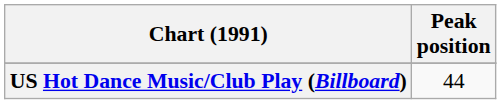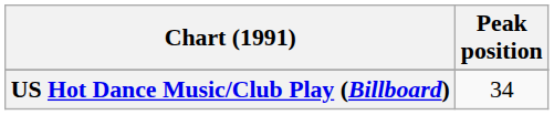US Hot Dance Music/Club Play (Billboard) | Peak position: 44 -> 34
